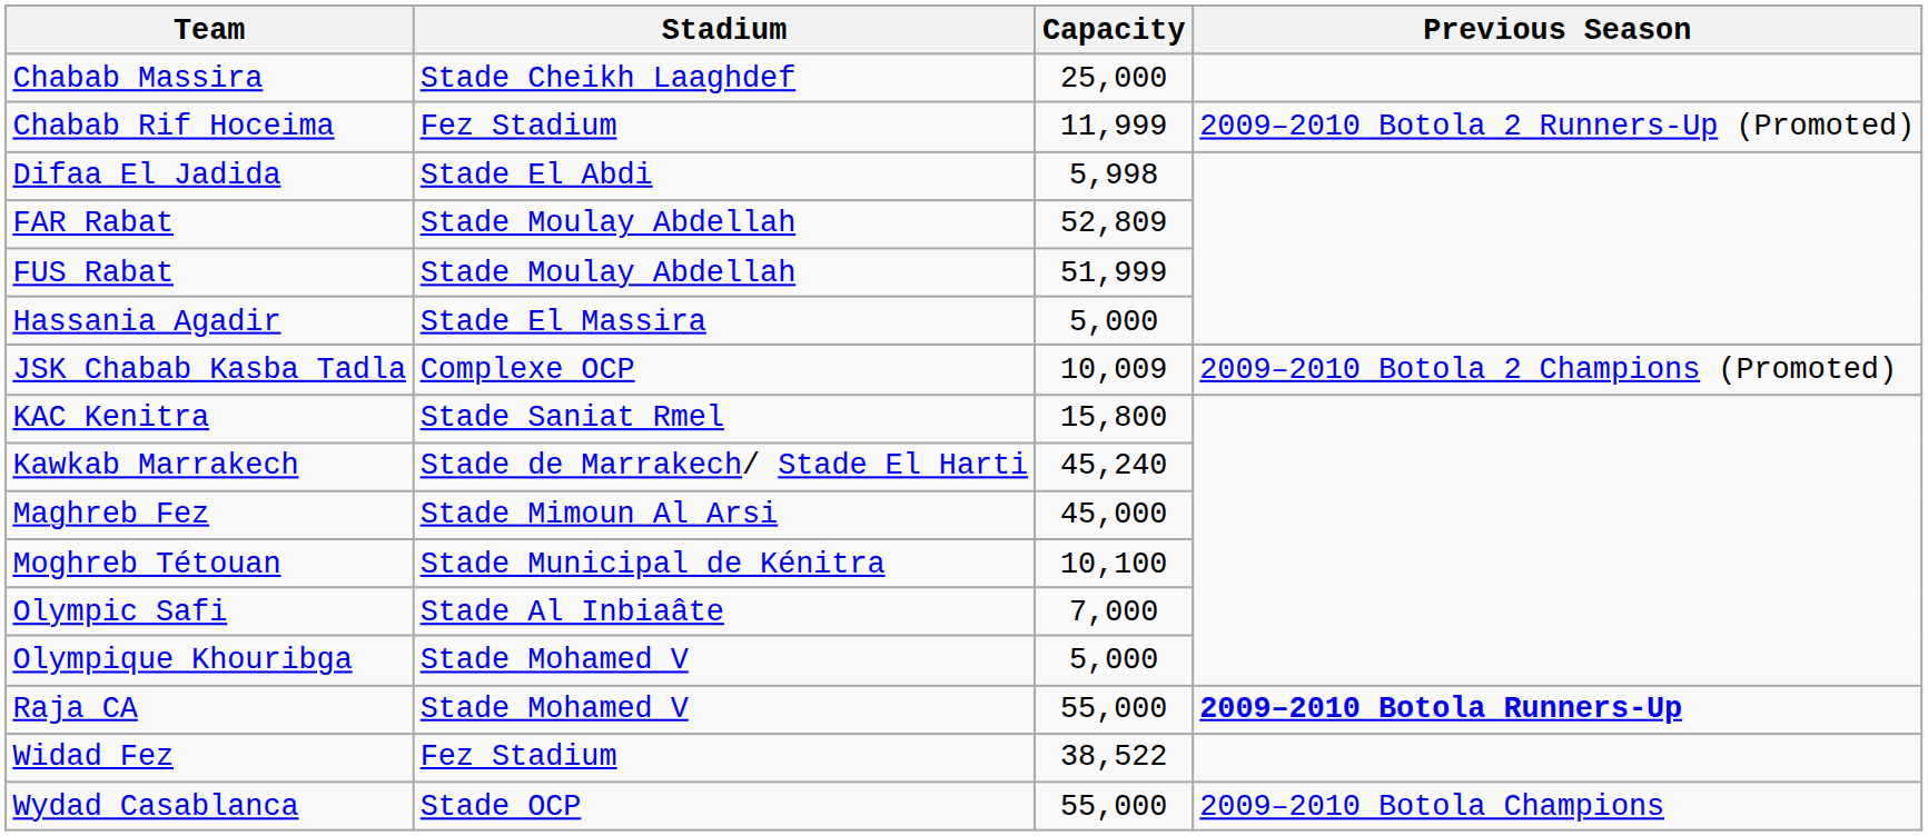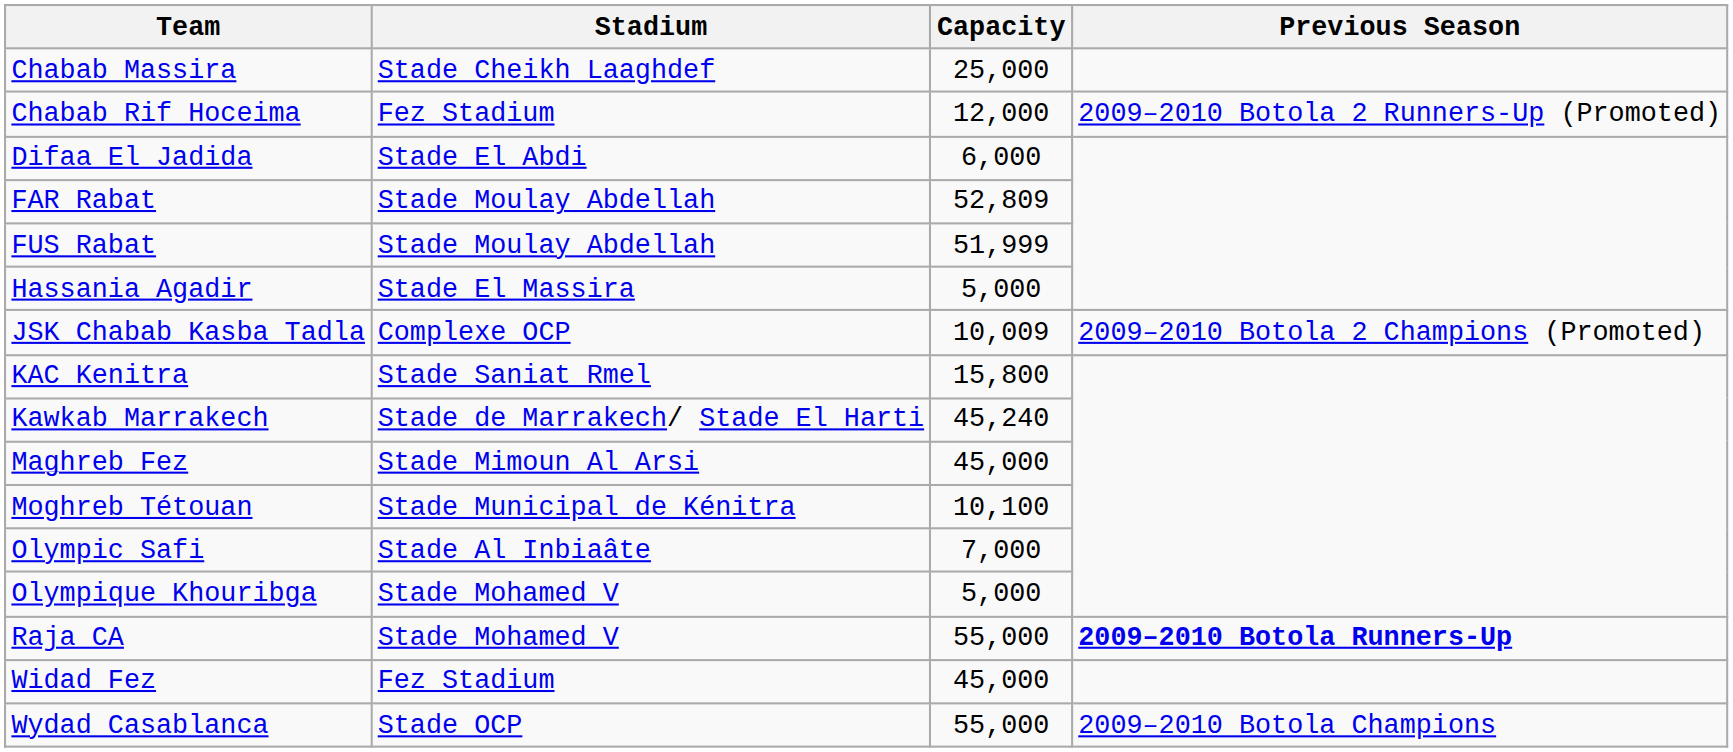Chabab Rif Hoceima | Capacity: 11,999 -> 12,000
Difaa El Jadida | Capacity: 5,998 -> 6,000
Widad Fez | Capacity: 38,522 -> 45,000
